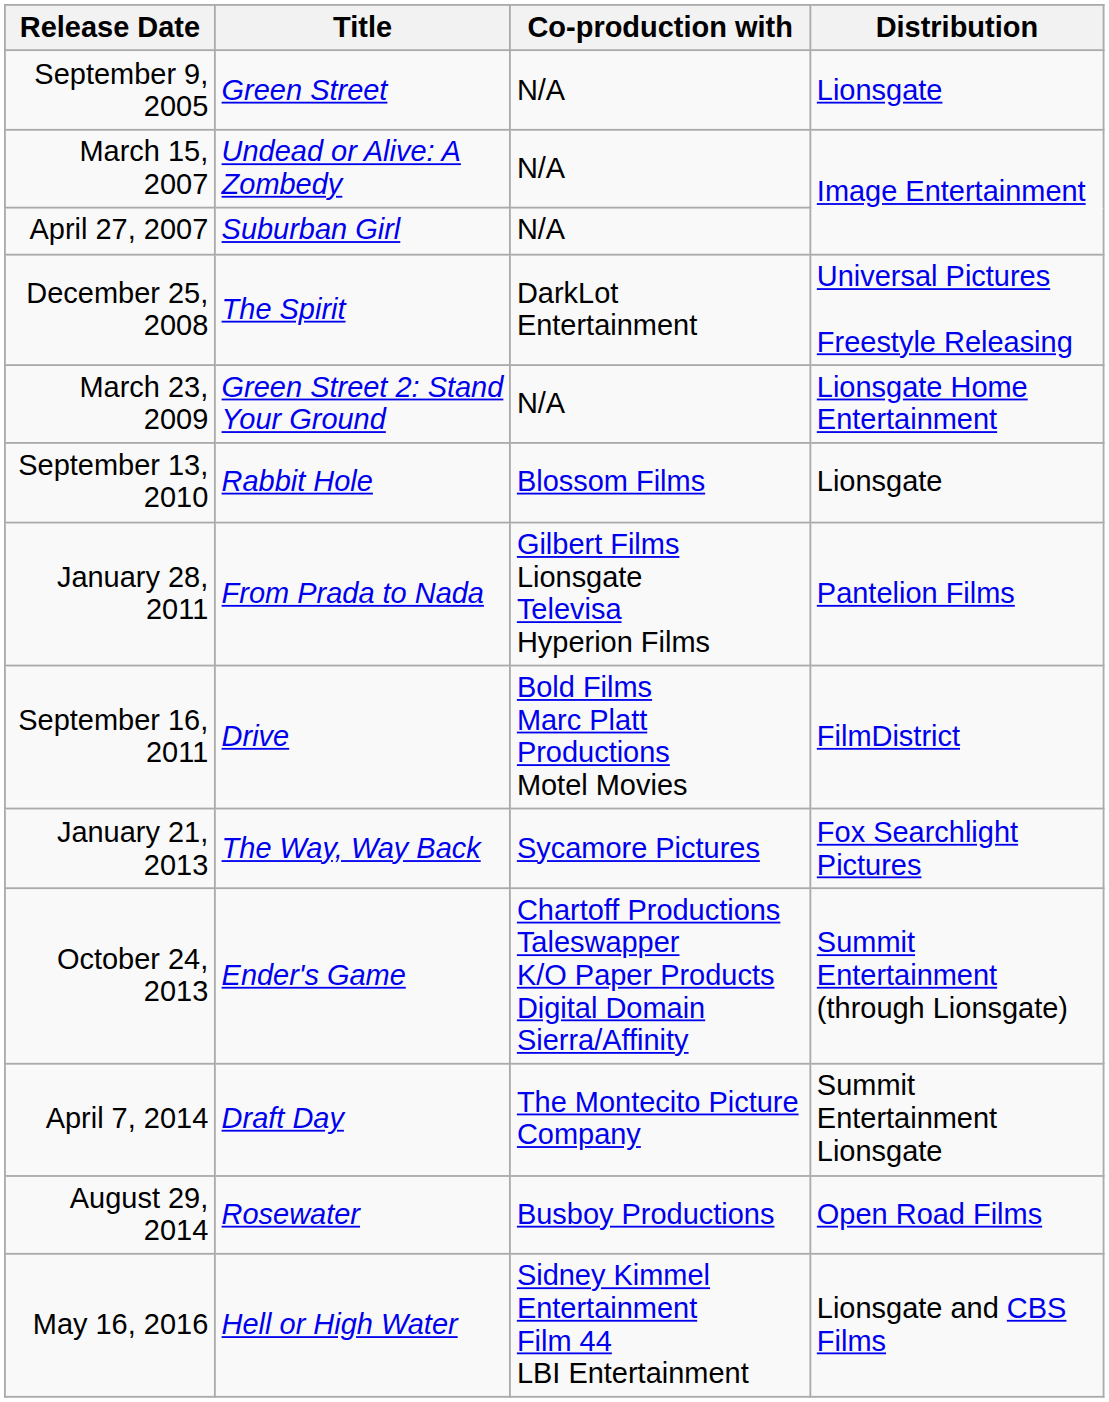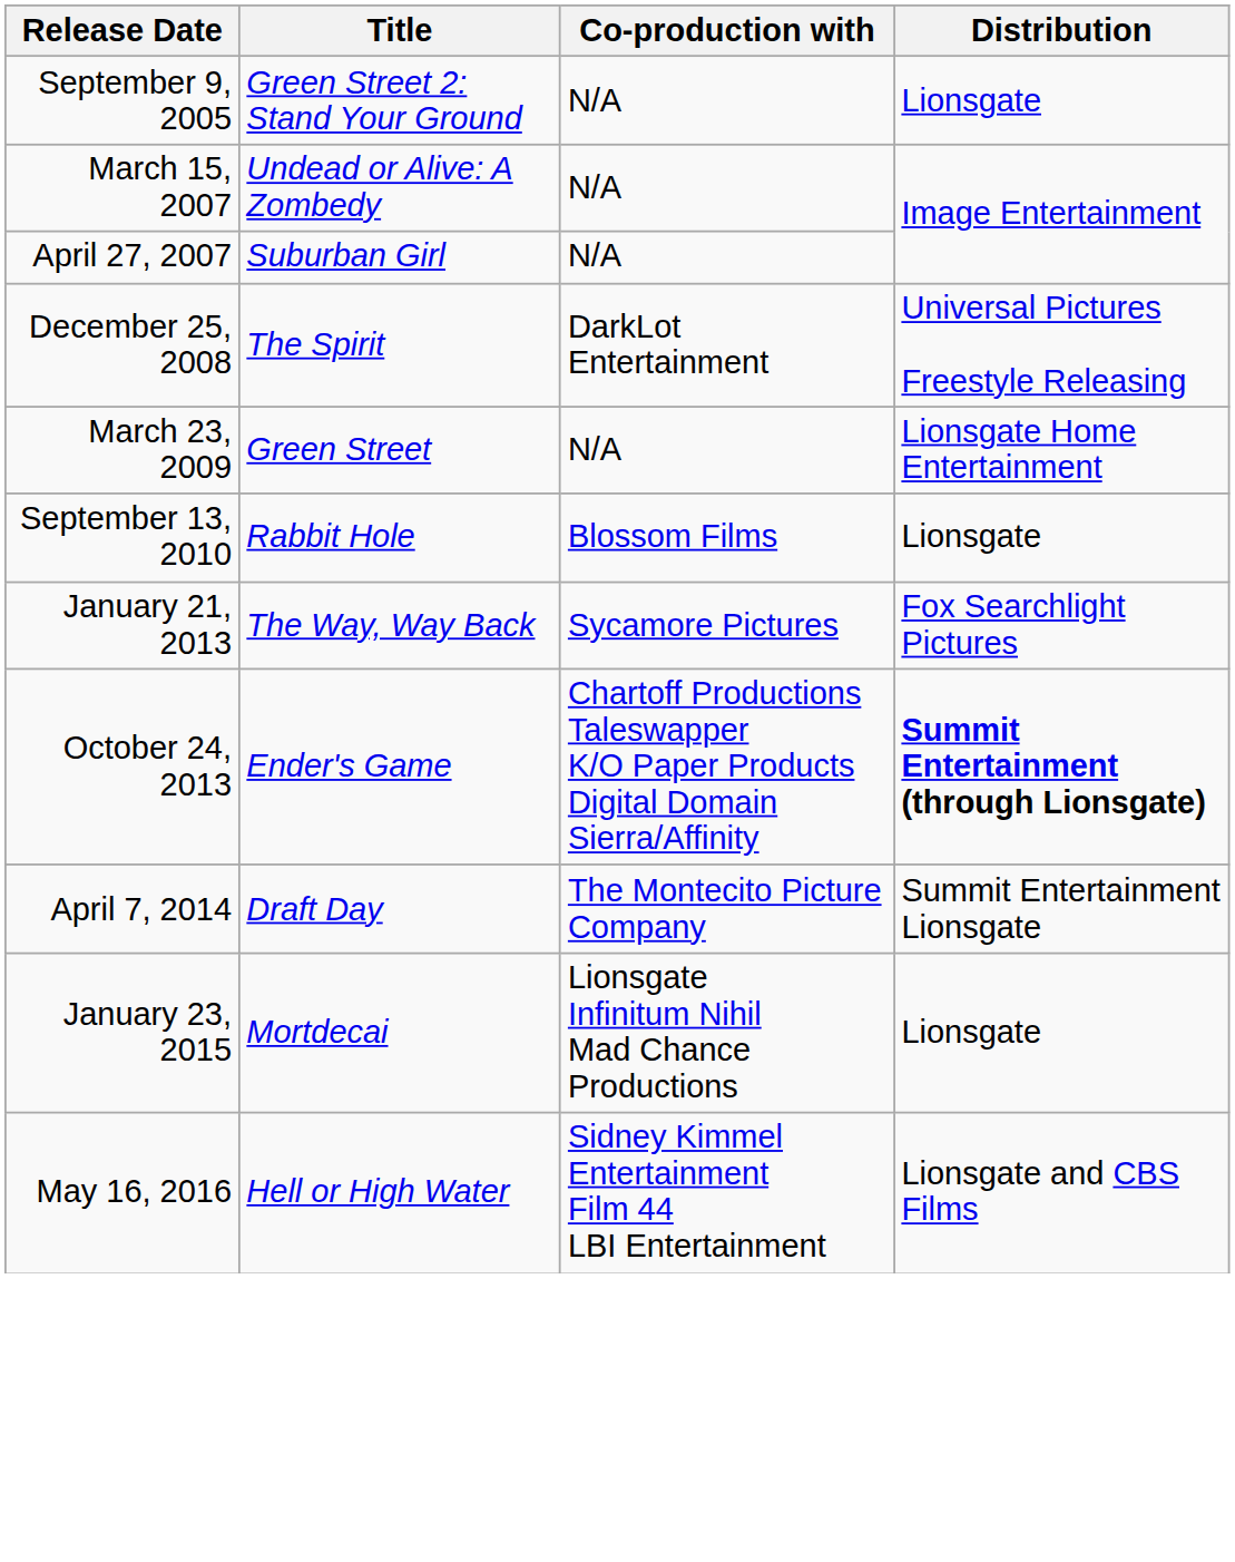September 9, 2005 | Title: Green Street -> Green Street 2: Stand Your Ground
March 23, 2009 | Title: Green Street 2: Stand Your Ground -> Green Street
- row: January 28, 2011 | From Prada to Nada | Gilbert Films Lionsgate Televisa Hyperion Films | Pantelion Films
- row: September 16, 2011 | Drive | Bold Films Marc Platt Productions Motel Movies | FilmDistrict
October 24, 2013 | Distribution: normal -> bold
- row: August 29, 2014 | Rosewater | Busboy Productions | Open Road Films
+ row: January 23, 2015 | Mortdecai | Lionsgate Infinitum Nihil Mad Chance Productions | Lionsgate
